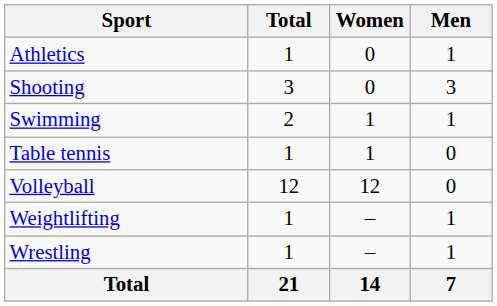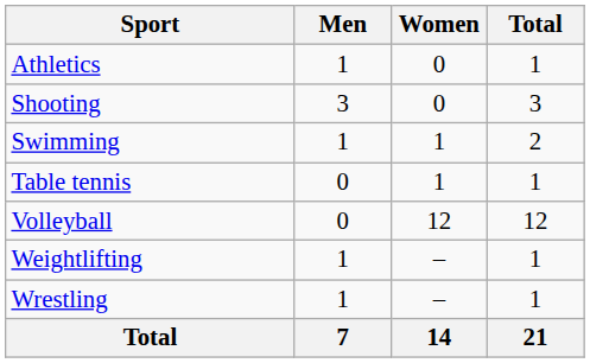columns swapped: Men <-> Total
